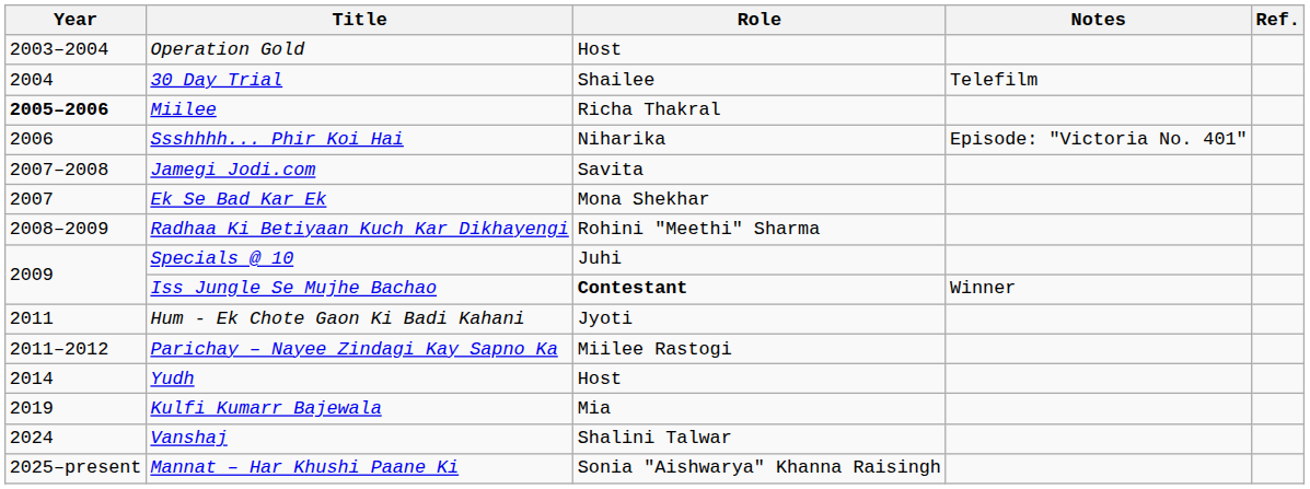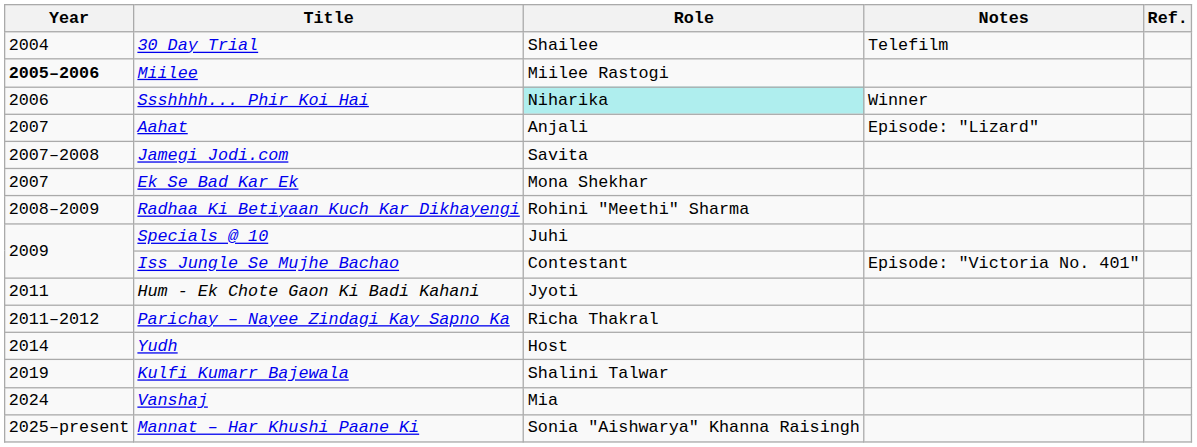- row: 2003–2004 | Operation Gold | Host
Miilee | Role: Richa Thakral -> Miilee Rastogi
Ssshhhh... Phir Koi Hai | Role: no background -> paleturquoise background
Ssshhhh... Phir Koi Hai | Notes: Episode: "Victoria No. 401" -> Winner
+ row: 2007 | Aahat | Anjali | Episode: "Lizard"
Iss Jungle Se Mujhe Bachao | Role: bold -> normal
Iss Jungle Se Mujhe Bachao | Notes: Winner -> Episode: "Victoria No. 401"
Parichay – Nayee Zindagi Kay Sapno Ka | Role: Miilee Rastogi -> Richa Thakral
Kulfi Kumarr Bajewala | Role: Mia -> Shalini Talwar
Vanshaj | Role: Shalini Talwar -> Mia
